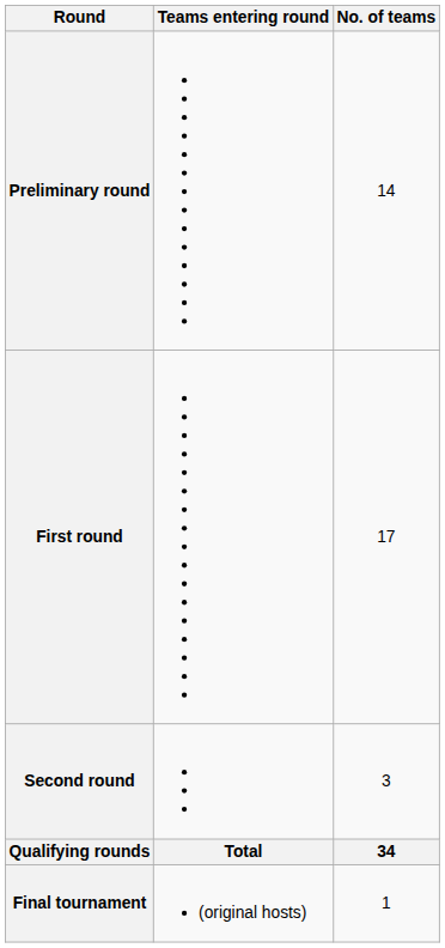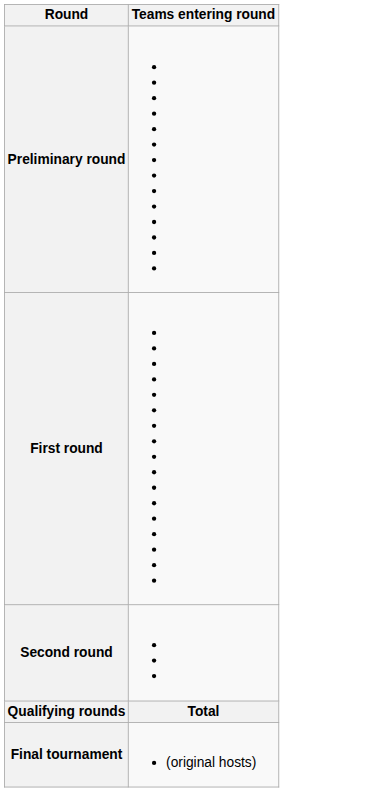- column: No. of teams | 14 | 17 | 3 | 34 | 1
